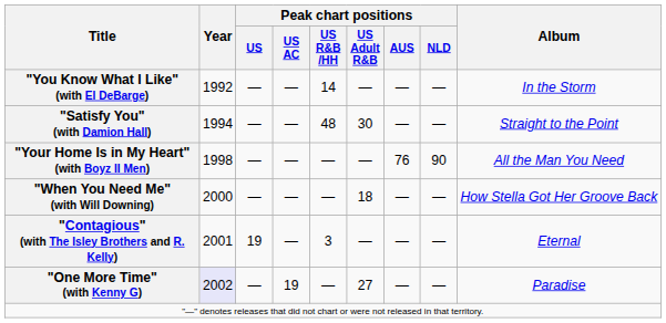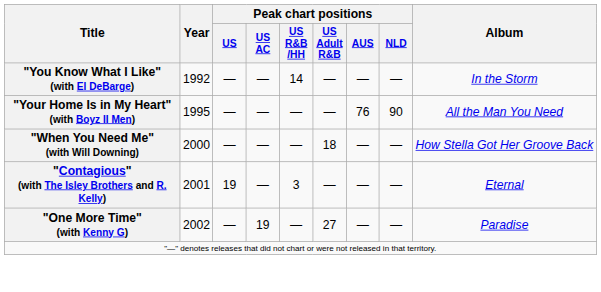- row: "Satisfy You" (with Damion Hall) | 1994 | — | — | 48 | 30 | — | — | Straight to the Point
"Your Home Is in My Heart" (with Boyz II Men) | Year: 1998 -> 1995
"One More Time" (with Kenny G) | Year: lavender background -> no background
